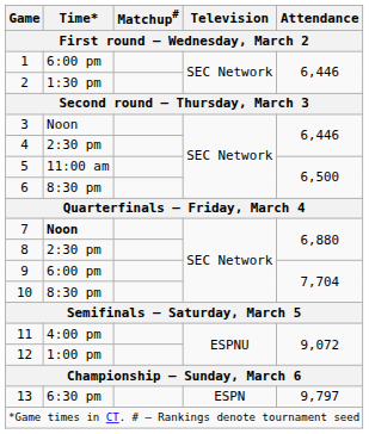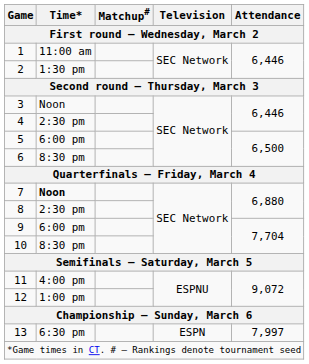1 | Time*: 6:00 pm -> 11:00 am
5 | Time*: 11:00 am -> 6:00 pm
13 | Attendance: 9,797 -> 7,997
